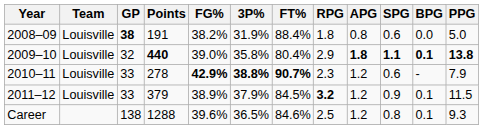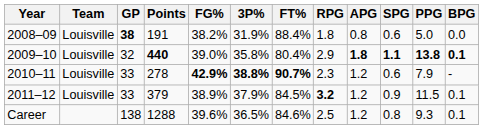columns swapped: BPG <-> PPG
